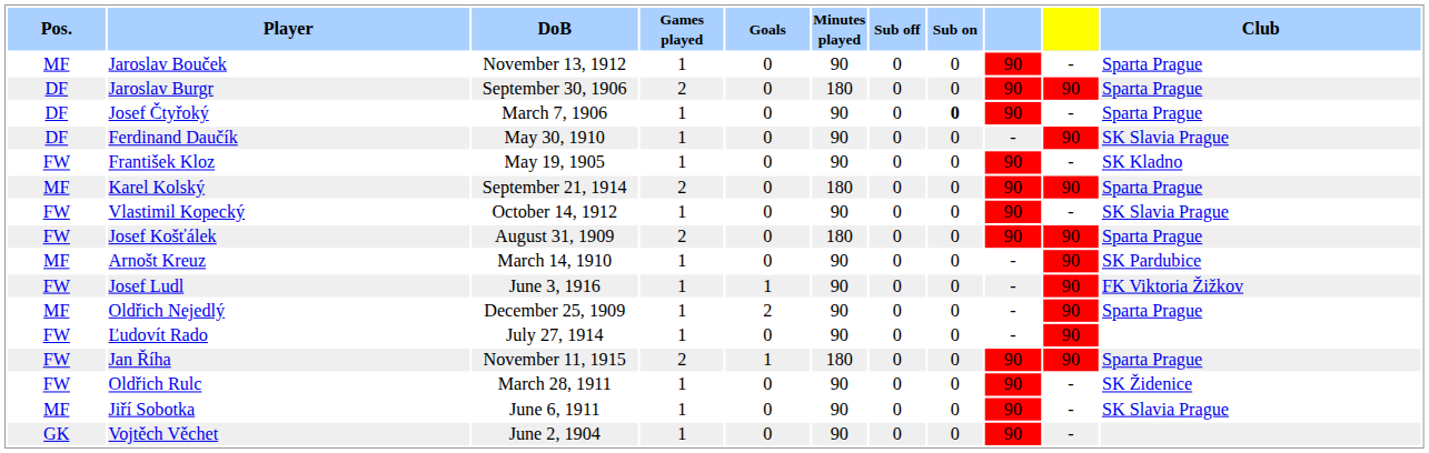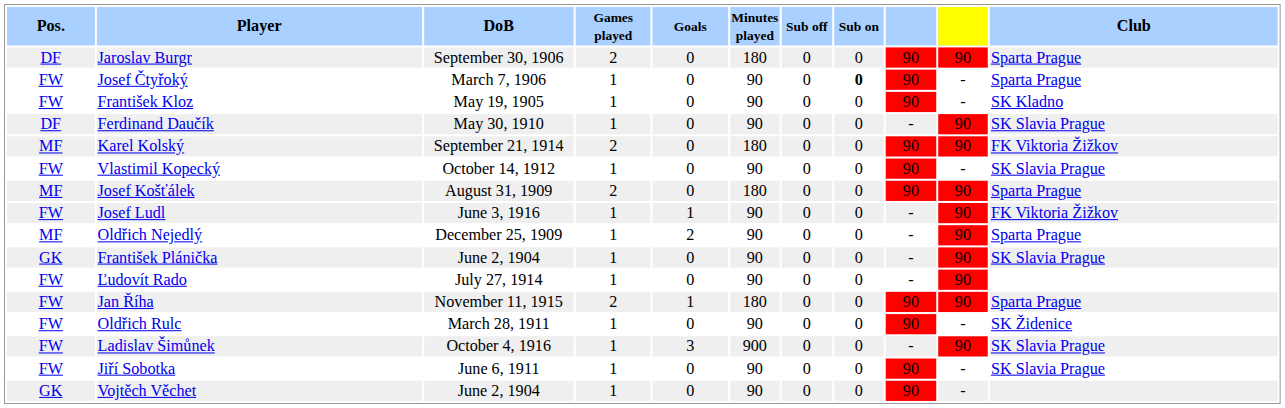- row: MF | Jaroslav Bouček | November 13, 1912 | 1 | 0 | 90 | 0 | 0 | 90 | - | Sparta Prague
Josef Čtyřoký | Pos.: DF -> FW
rows swapped: Ferdinand Daučík <-> František Kloz
Karel Kolský | Club: Sparta Prague -> FK Viktoria Žižkov
Josef Košťálek | Pos.: FW -> MF
- row: MF | Arnošt Kreuz | March 14, 1910 | 1 | 0 | 90 | 0 | 0 | - | 90 | SK Pardubice
+ row: GK | František Plánička | June 2, 1904 | 1 | 0 | 90 | 0 | 0 | - | 90 | SK Slavia Prague
+ row: FW | Ladislav Šimůnek | October 4, 1916 | 1 | 3 | 900 | 0 | 0 | - | 90 | SK Slavia Prague
Jiří Sobotka | Pos.: MF -> FW
